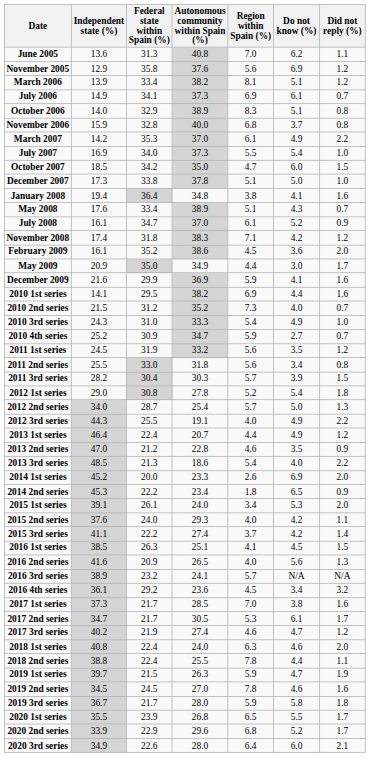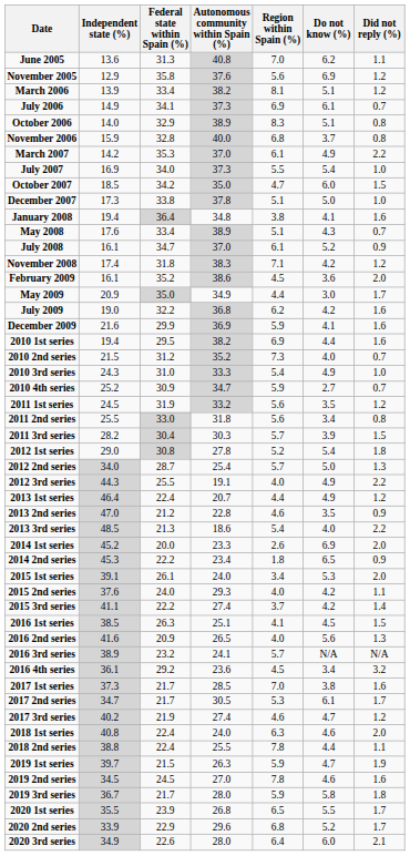+ row: July 2009 | 19.0 | 32.2 | 36.8 | 6.2 | 4.2 | 1.6
2010 1st series | Independent state (%): 14.1 -> 19.4
